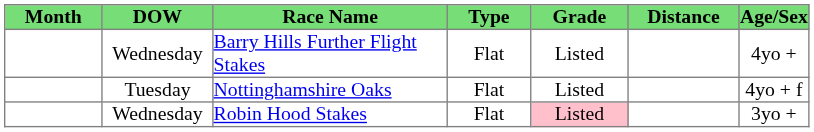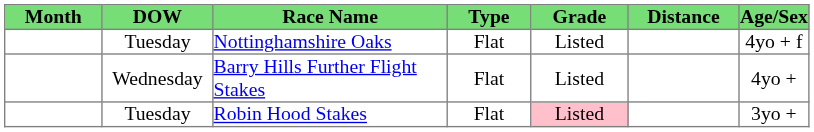rows swapped: Barry Hills Further Flight Stakes <-> Nottinghamshire Oaks
Robin Hood Stakes | DOW: Wednesday -> Tuesday
